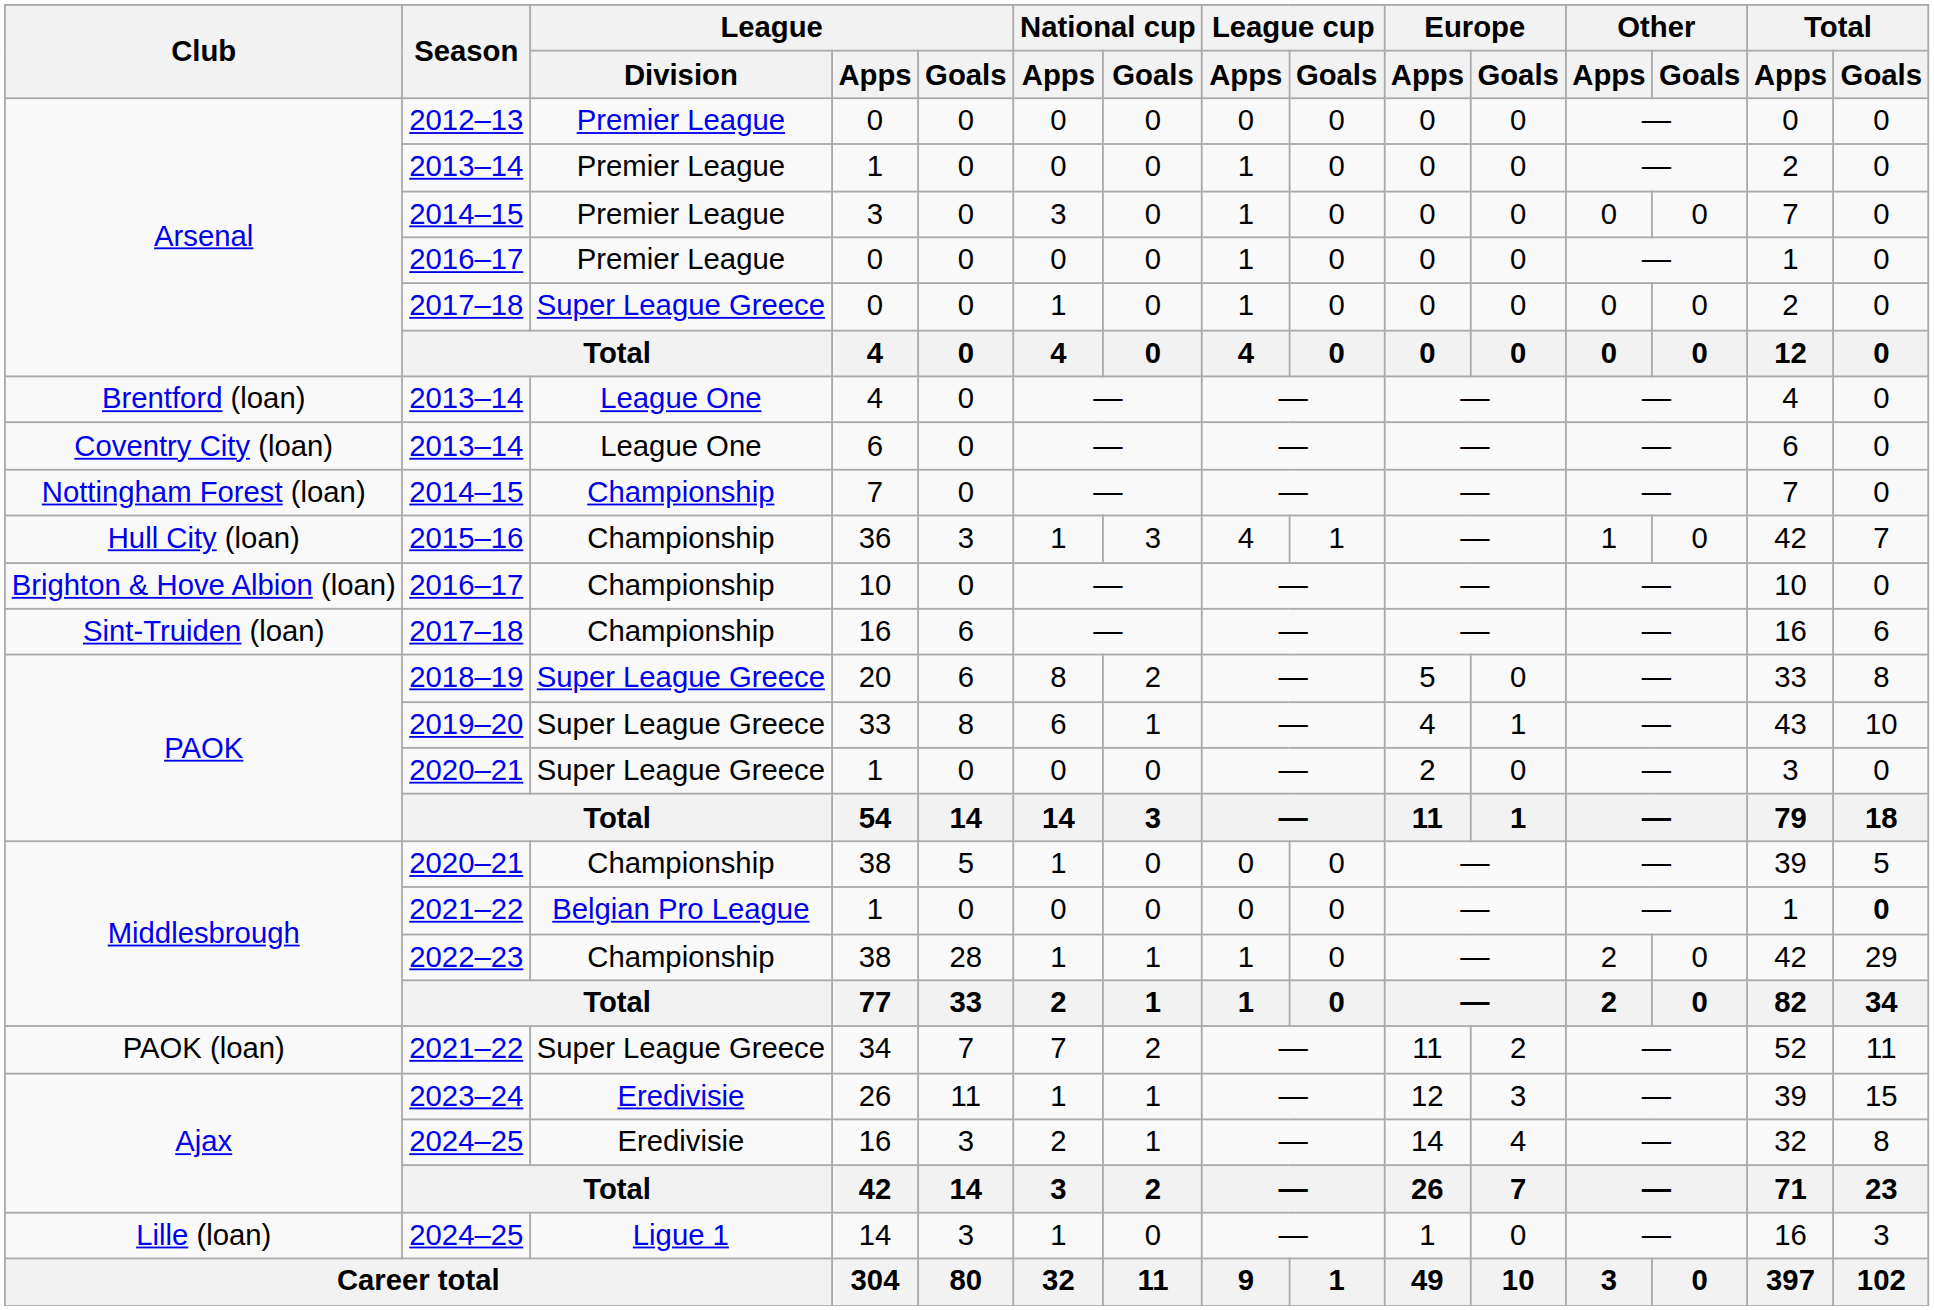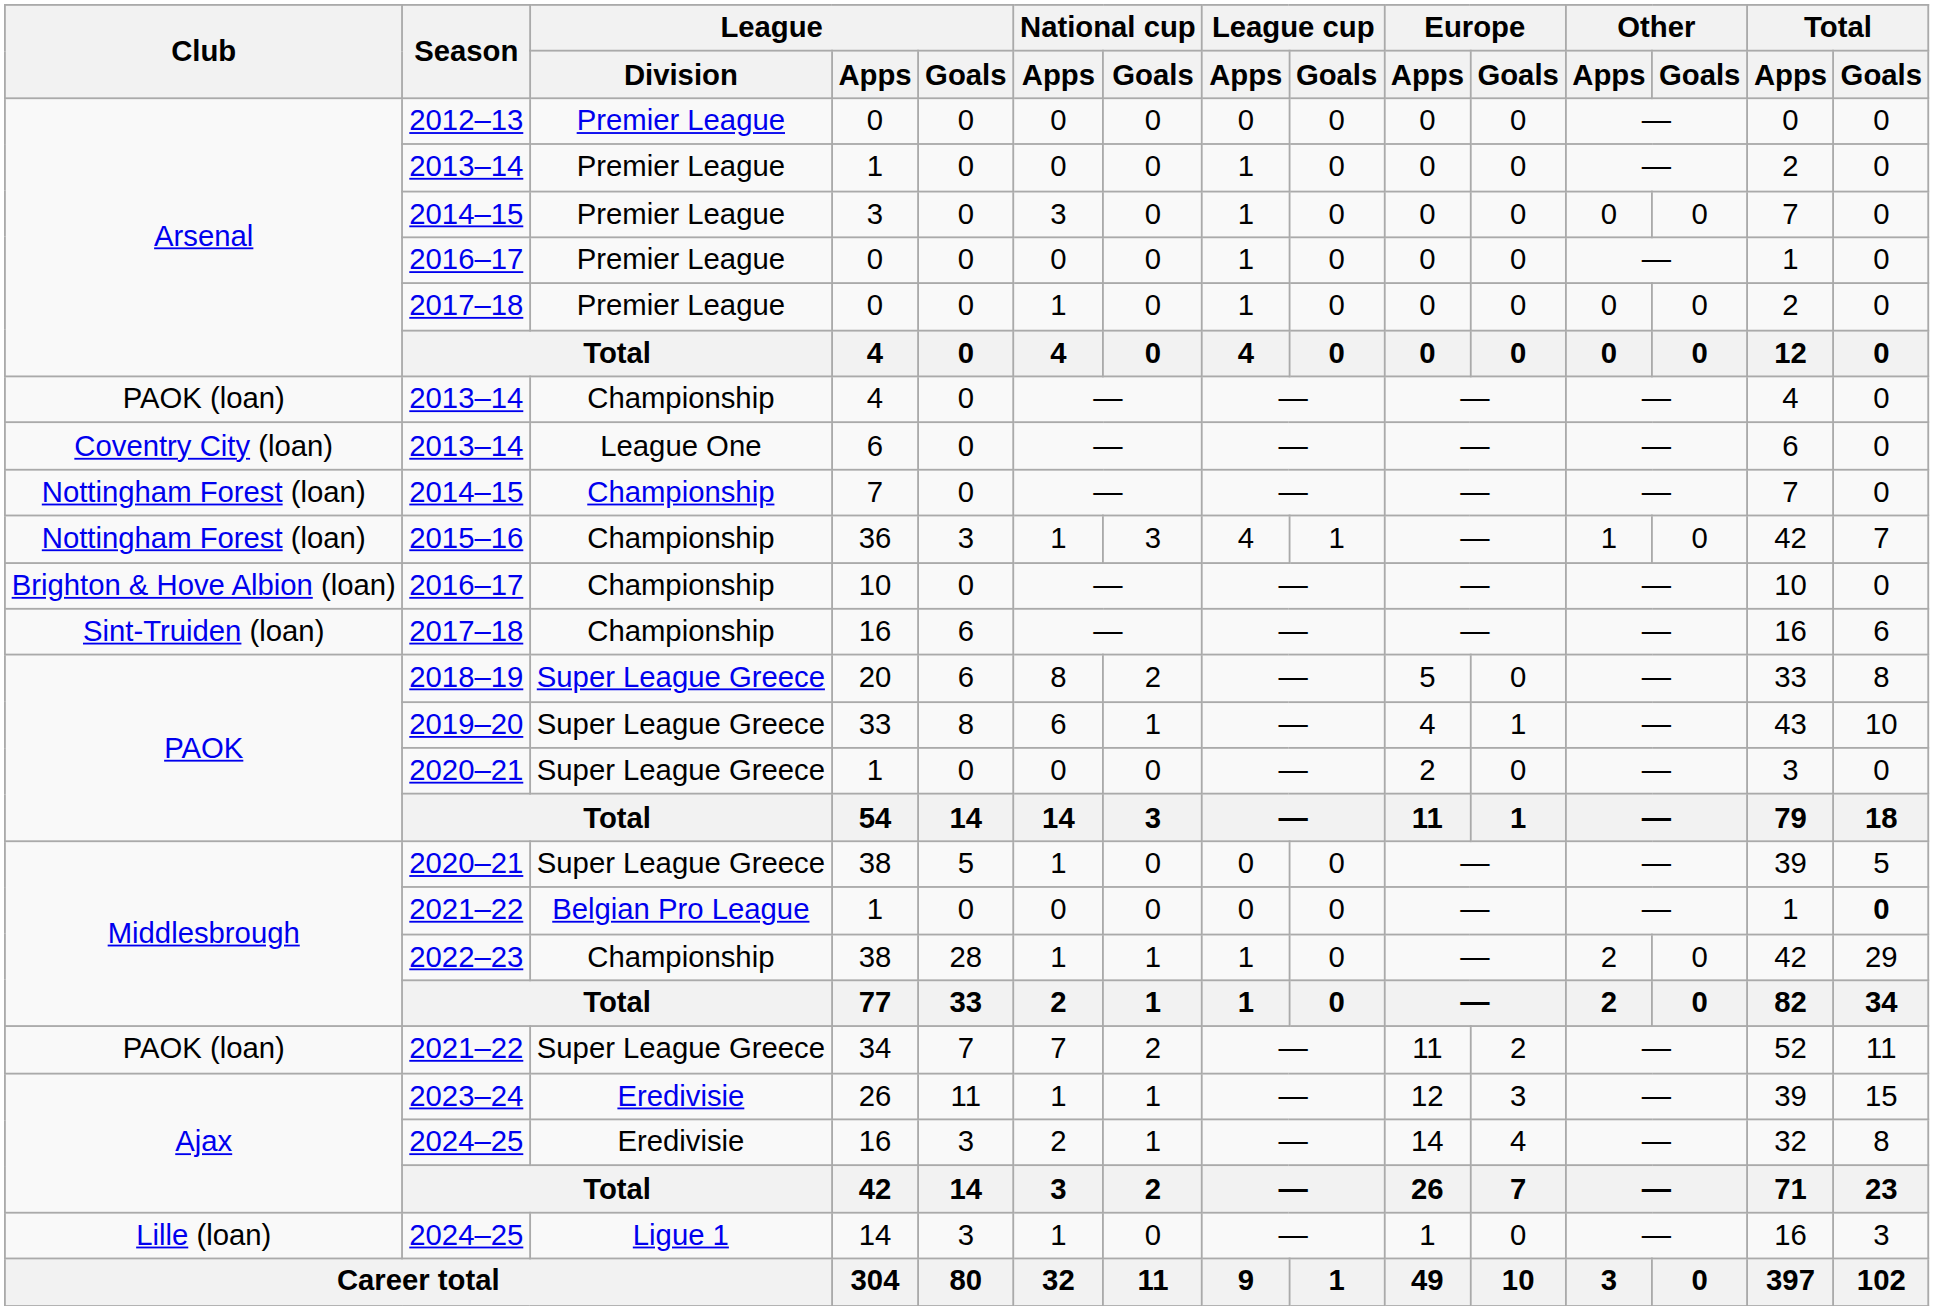2017–18 / 0 | League / Division: Super League Greece -> Premier League
2013–14 / 4 | Club: Brentford (loan) -> PAOK (loan)
2013–14 / 4 | League / Division: League One -> Championship
36 | Club: Hull City (loan) -> Nottingham Forest (loan)
2020–21 / 38 | League / Division: Championship -> Super League Greece
